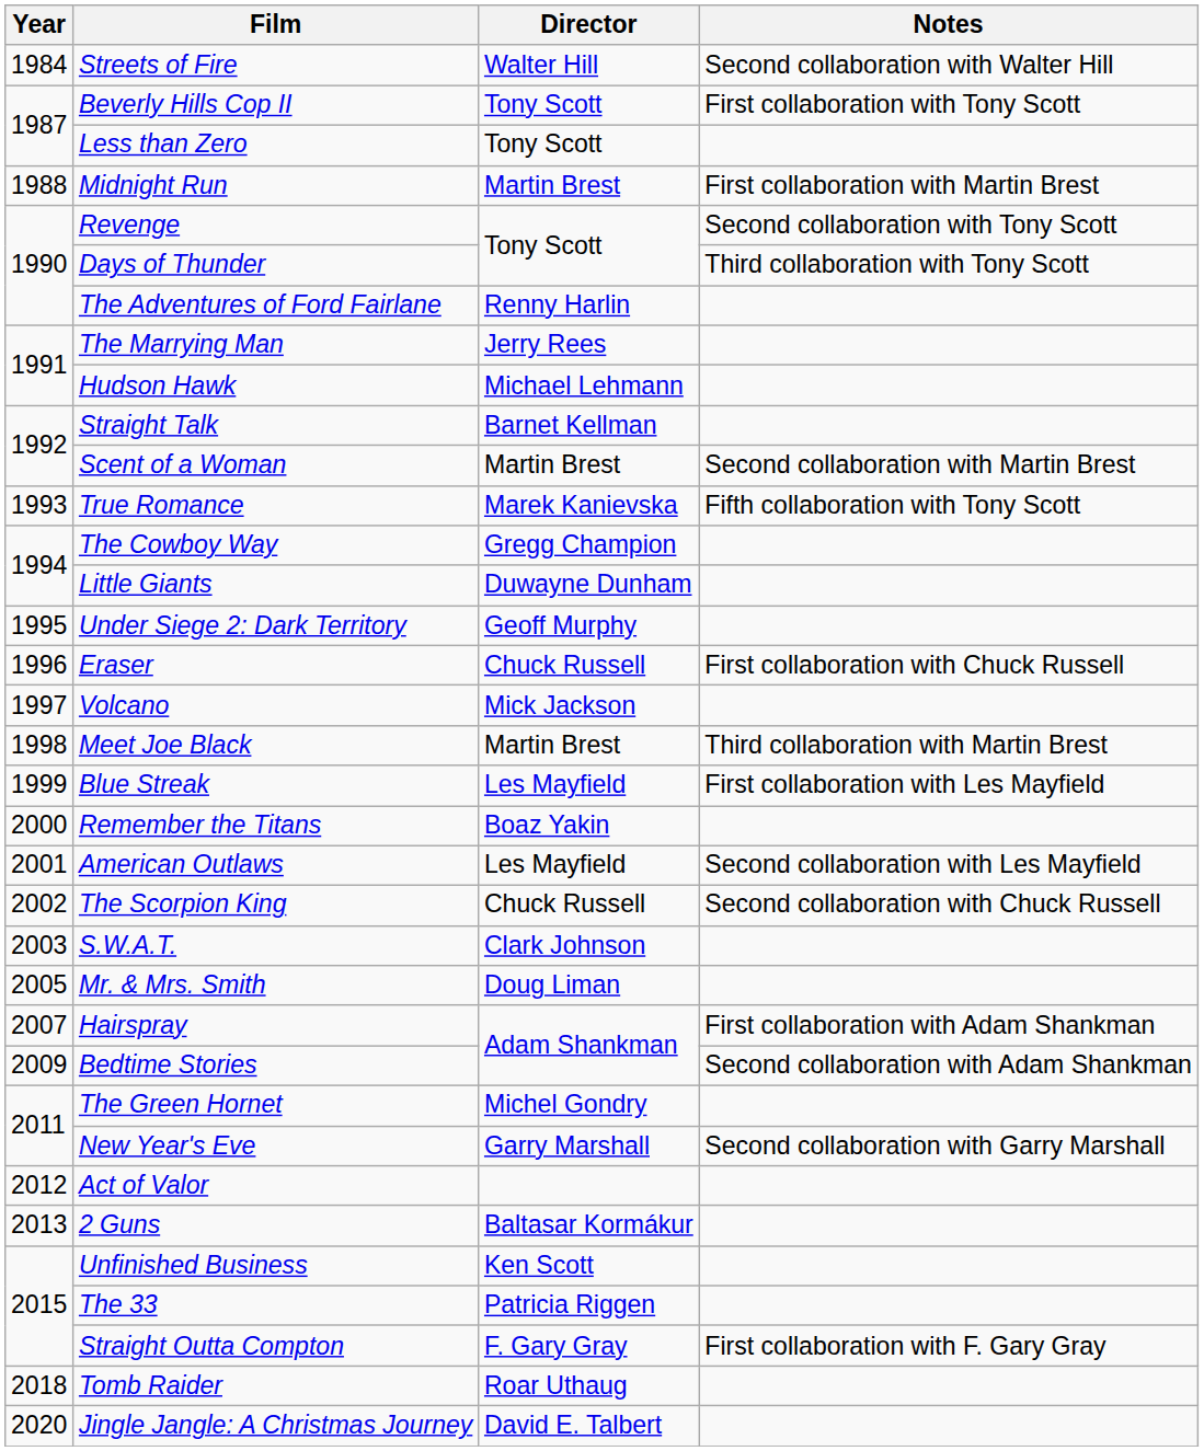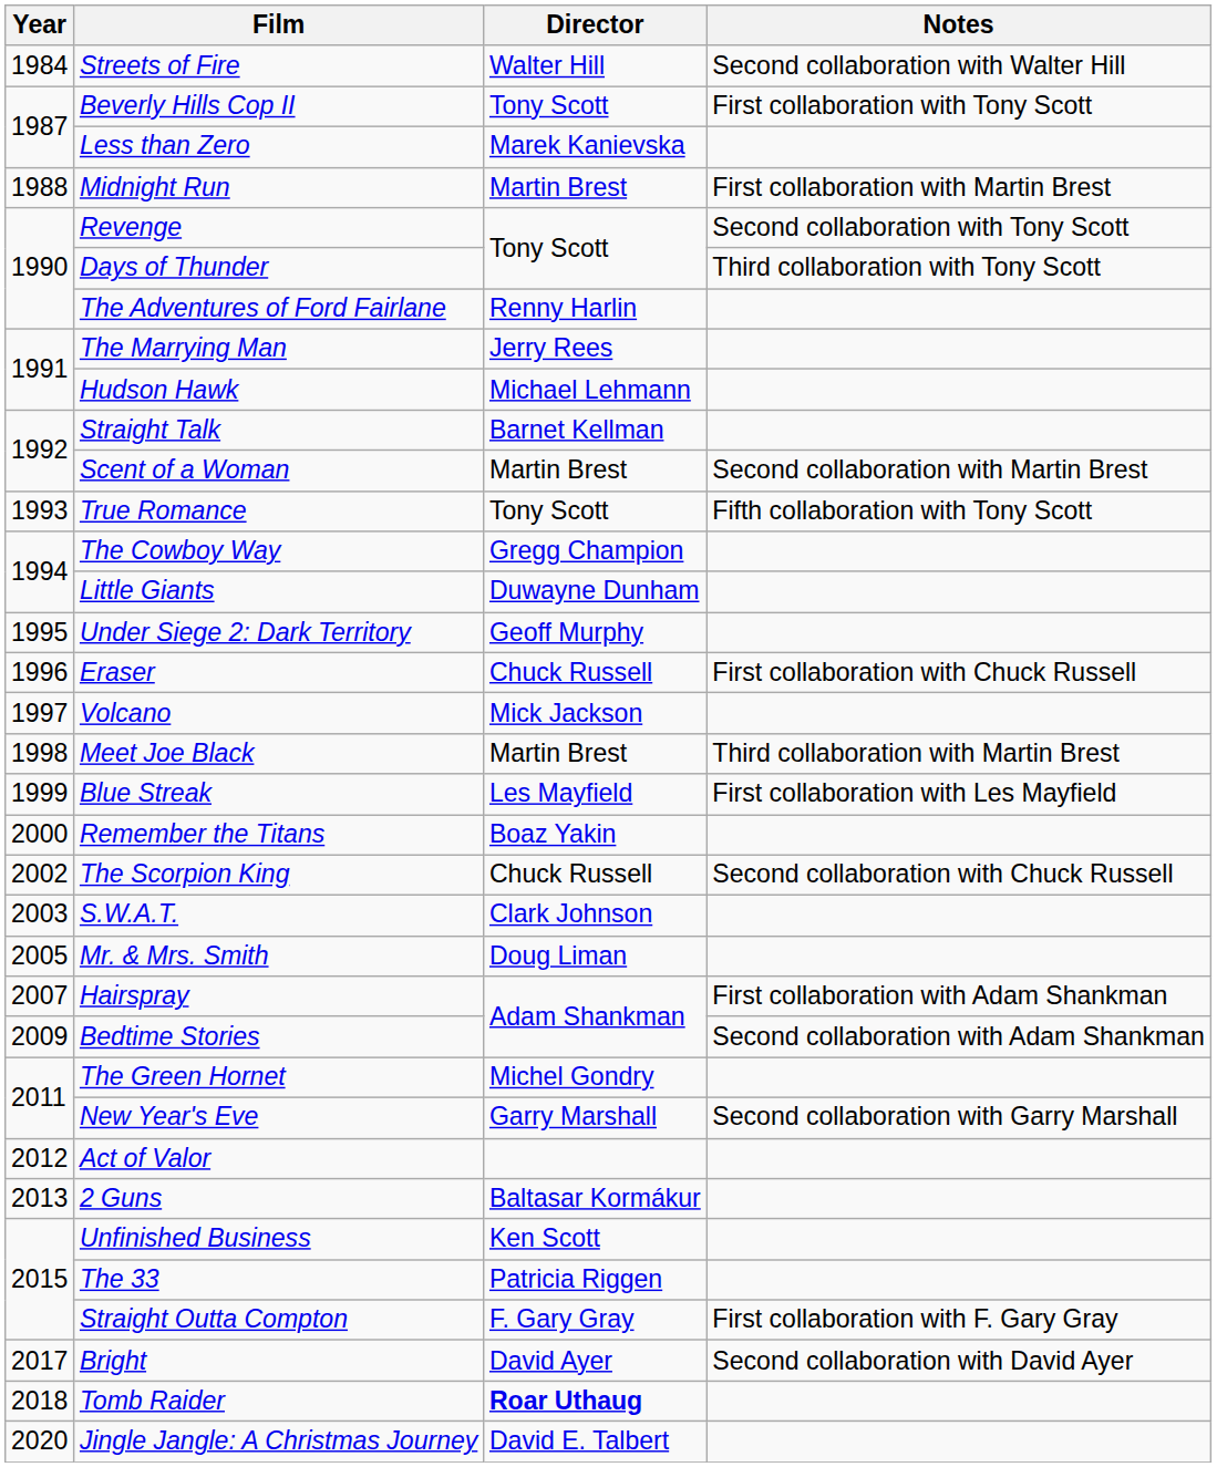Less than Zero | Director: Tony Scott -> Marek Kanievska
True Romance | Director: Marek Kanievska -> Tony Scott
- row: 2001 | American Outlaws | Les Mayfield | Second collaboration with Les Mayfield
+ row: 2017 | Bright | David Ayer | Second collaboration with David Ayer
Tomb Raider | Director: normal -> bold
